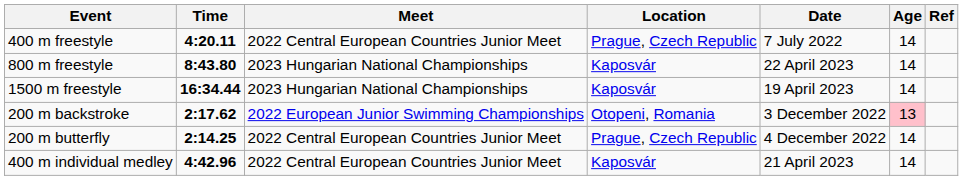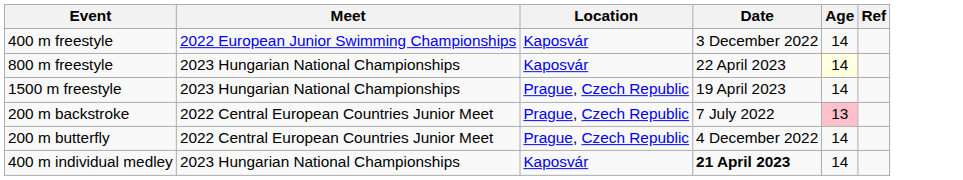- column: Time | 4:20.11 | 8:43.80 | 16:34.44 | 2:17.62 | 2:14.25 | 4:42.96
400 m freestyle | Meet: 2022 Central European Countries Junior Meet -> 2022 European Junior Swimming Championships
400 m freestyle | Location: Prague, Czech Republic -> Kaposvár
400 m freestyle | Date: 7 July 2022 -> 3 December 2022
800 m freestyle | Age: no background -> lightyellow background
1500 m freestyle | Location: Kaposvár -> Prague, Czech Republic
200 m backstroke | Meet: 2022 European Junior Swimming Championships -> 2022 Central European Countries Junior Meet
200 m backstroke | Location: Otopeni, Romania -> Prague, Czech Republic
200 m backstroke | Date: 3 December 2022 -> 7 July 2022
400 m individual medley | Meet: 2022 Central European Countries Junior Meet -> 2023 Hungarian National Championships
400 m individual medley | Date: normal -> bold
